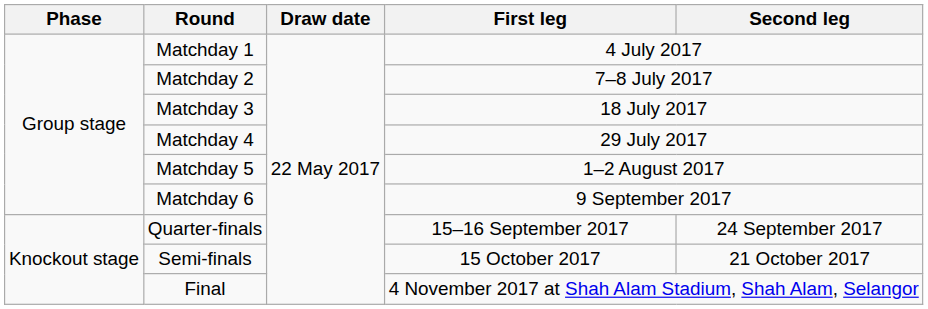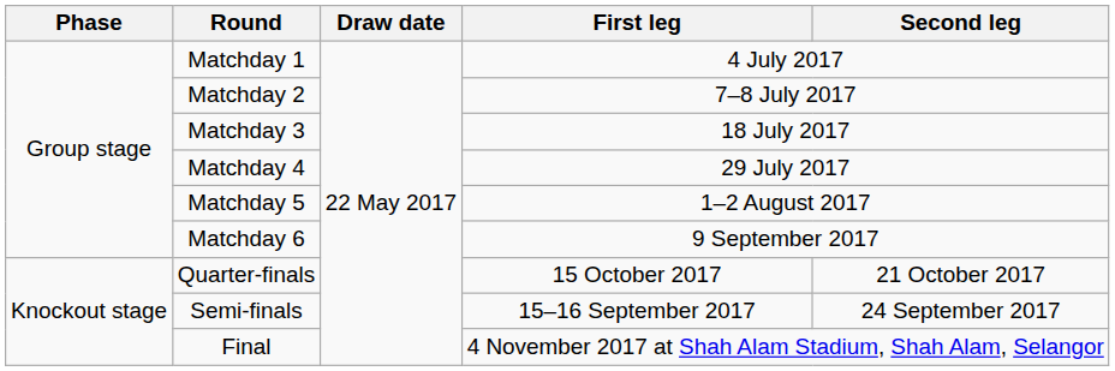Quarter-finals | First leg: 15–16 September 2017 -> 15 October 2017
Quarter-finals | Second leg: 24 September 2017 -> 21 October 2017
Semi-finals | First leg: 15 October 2017 -> 15–16 September 2017
Semi-finals | Second leg: 21 October 2017 -> 24 September 2017
